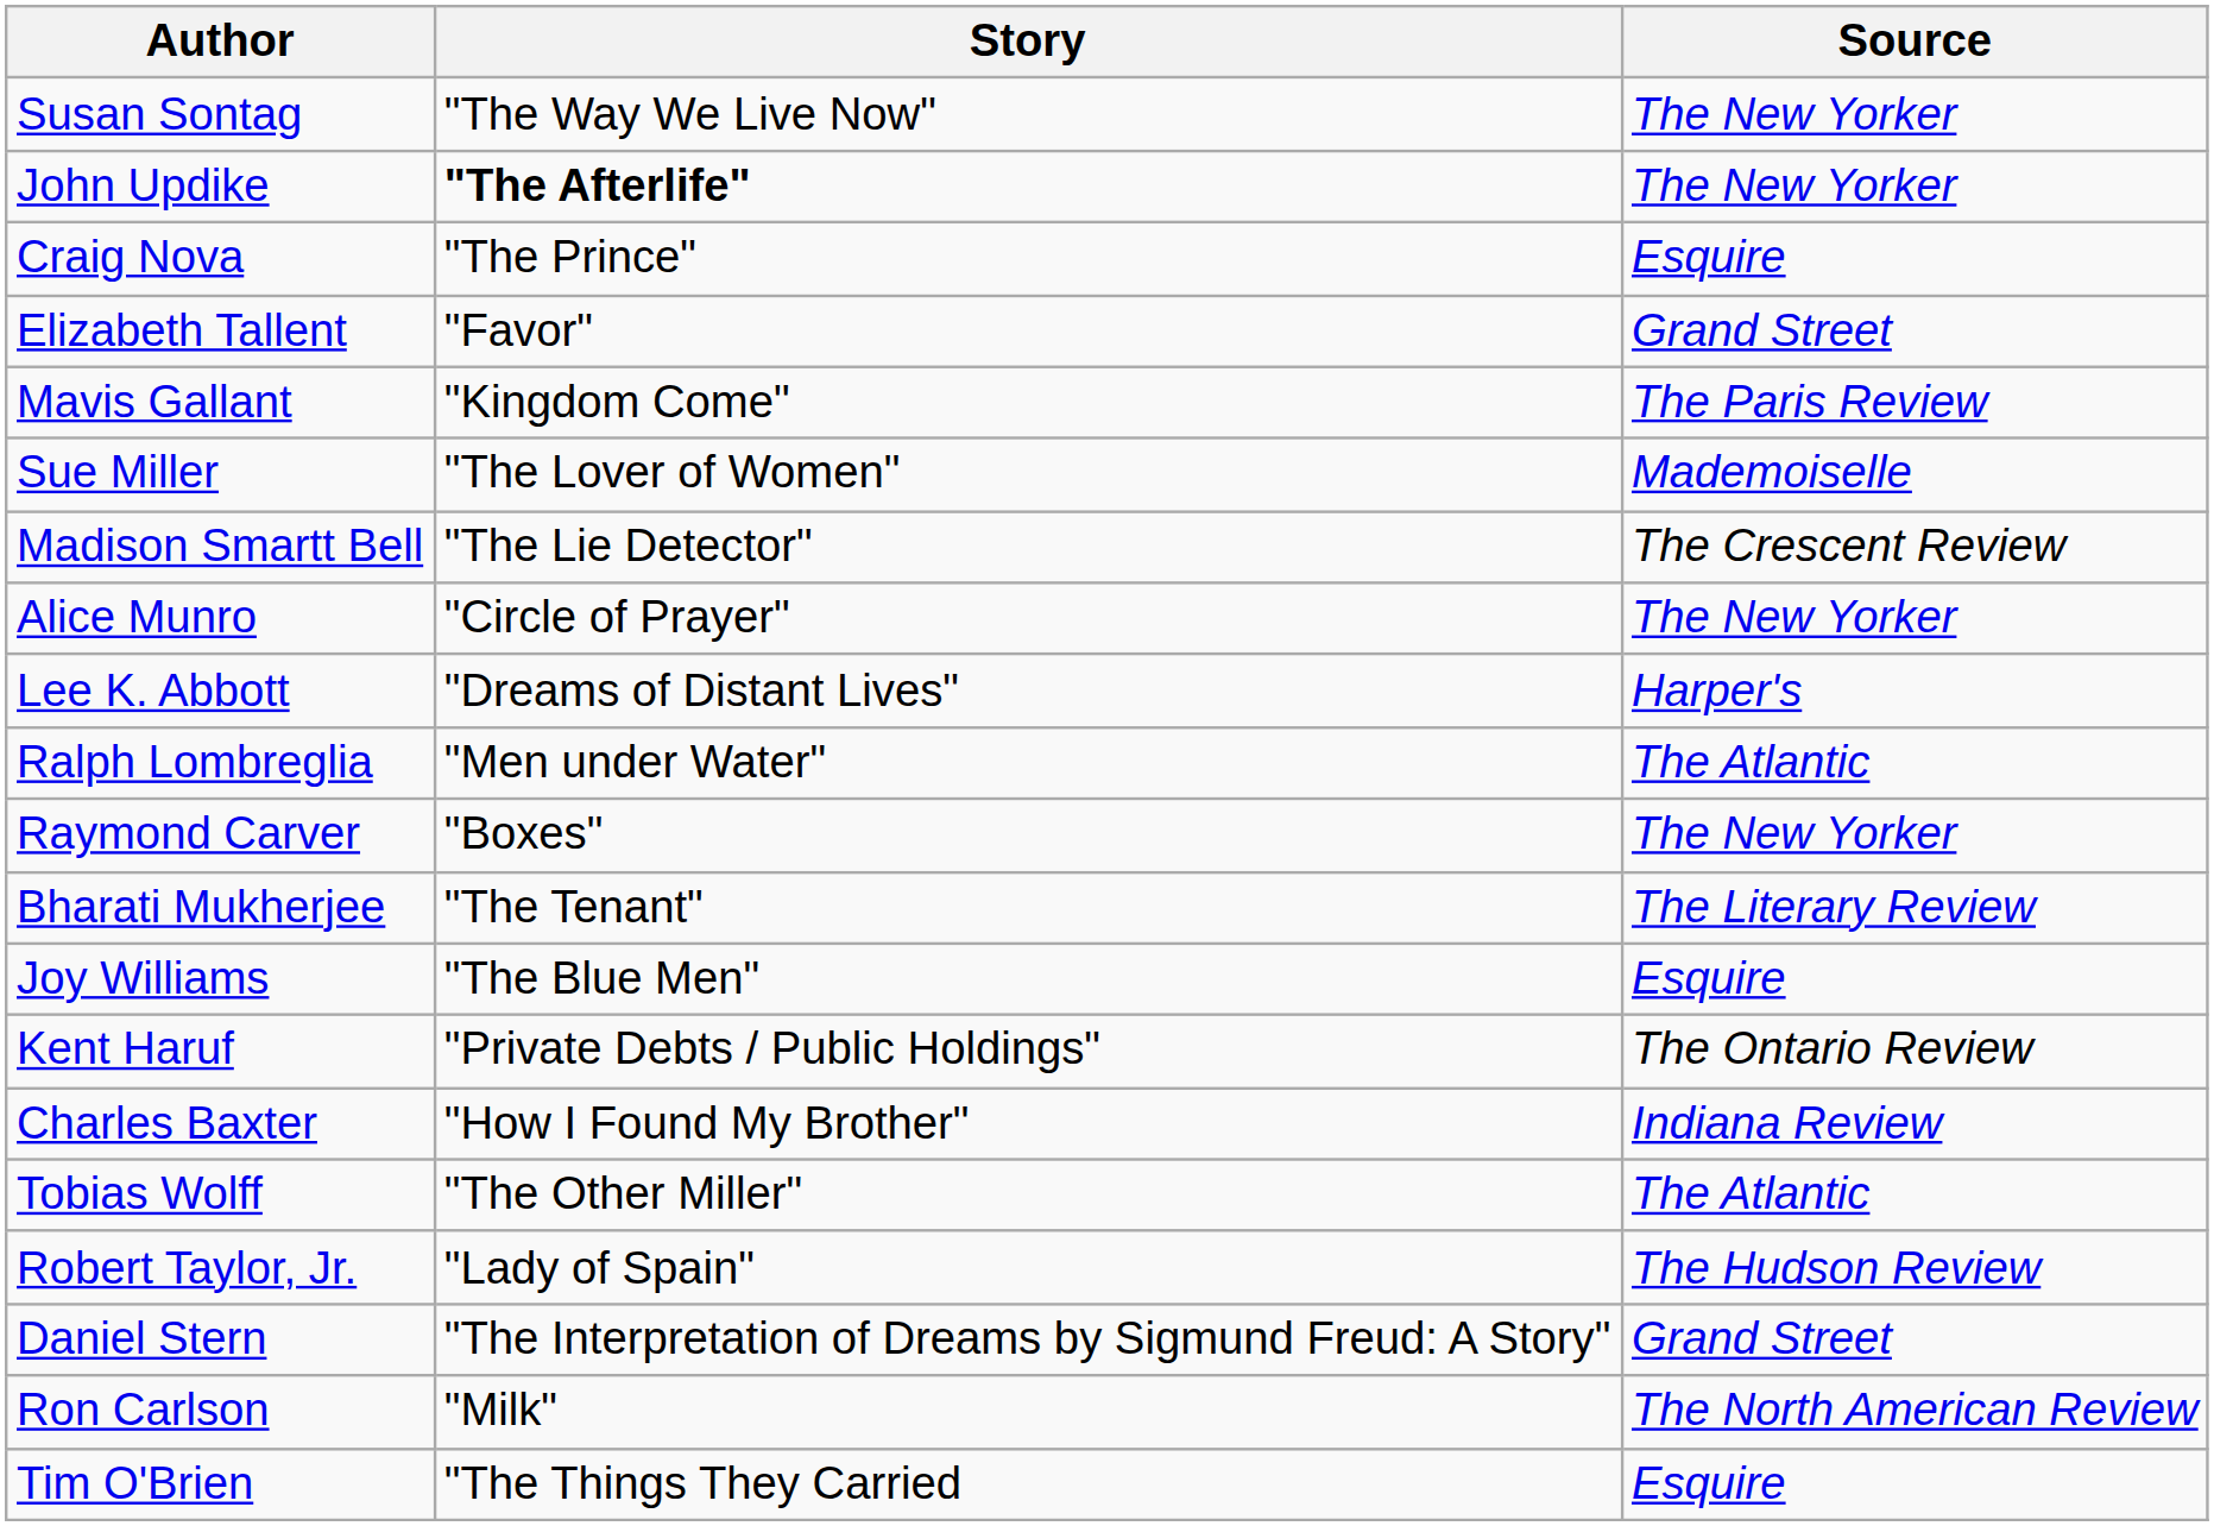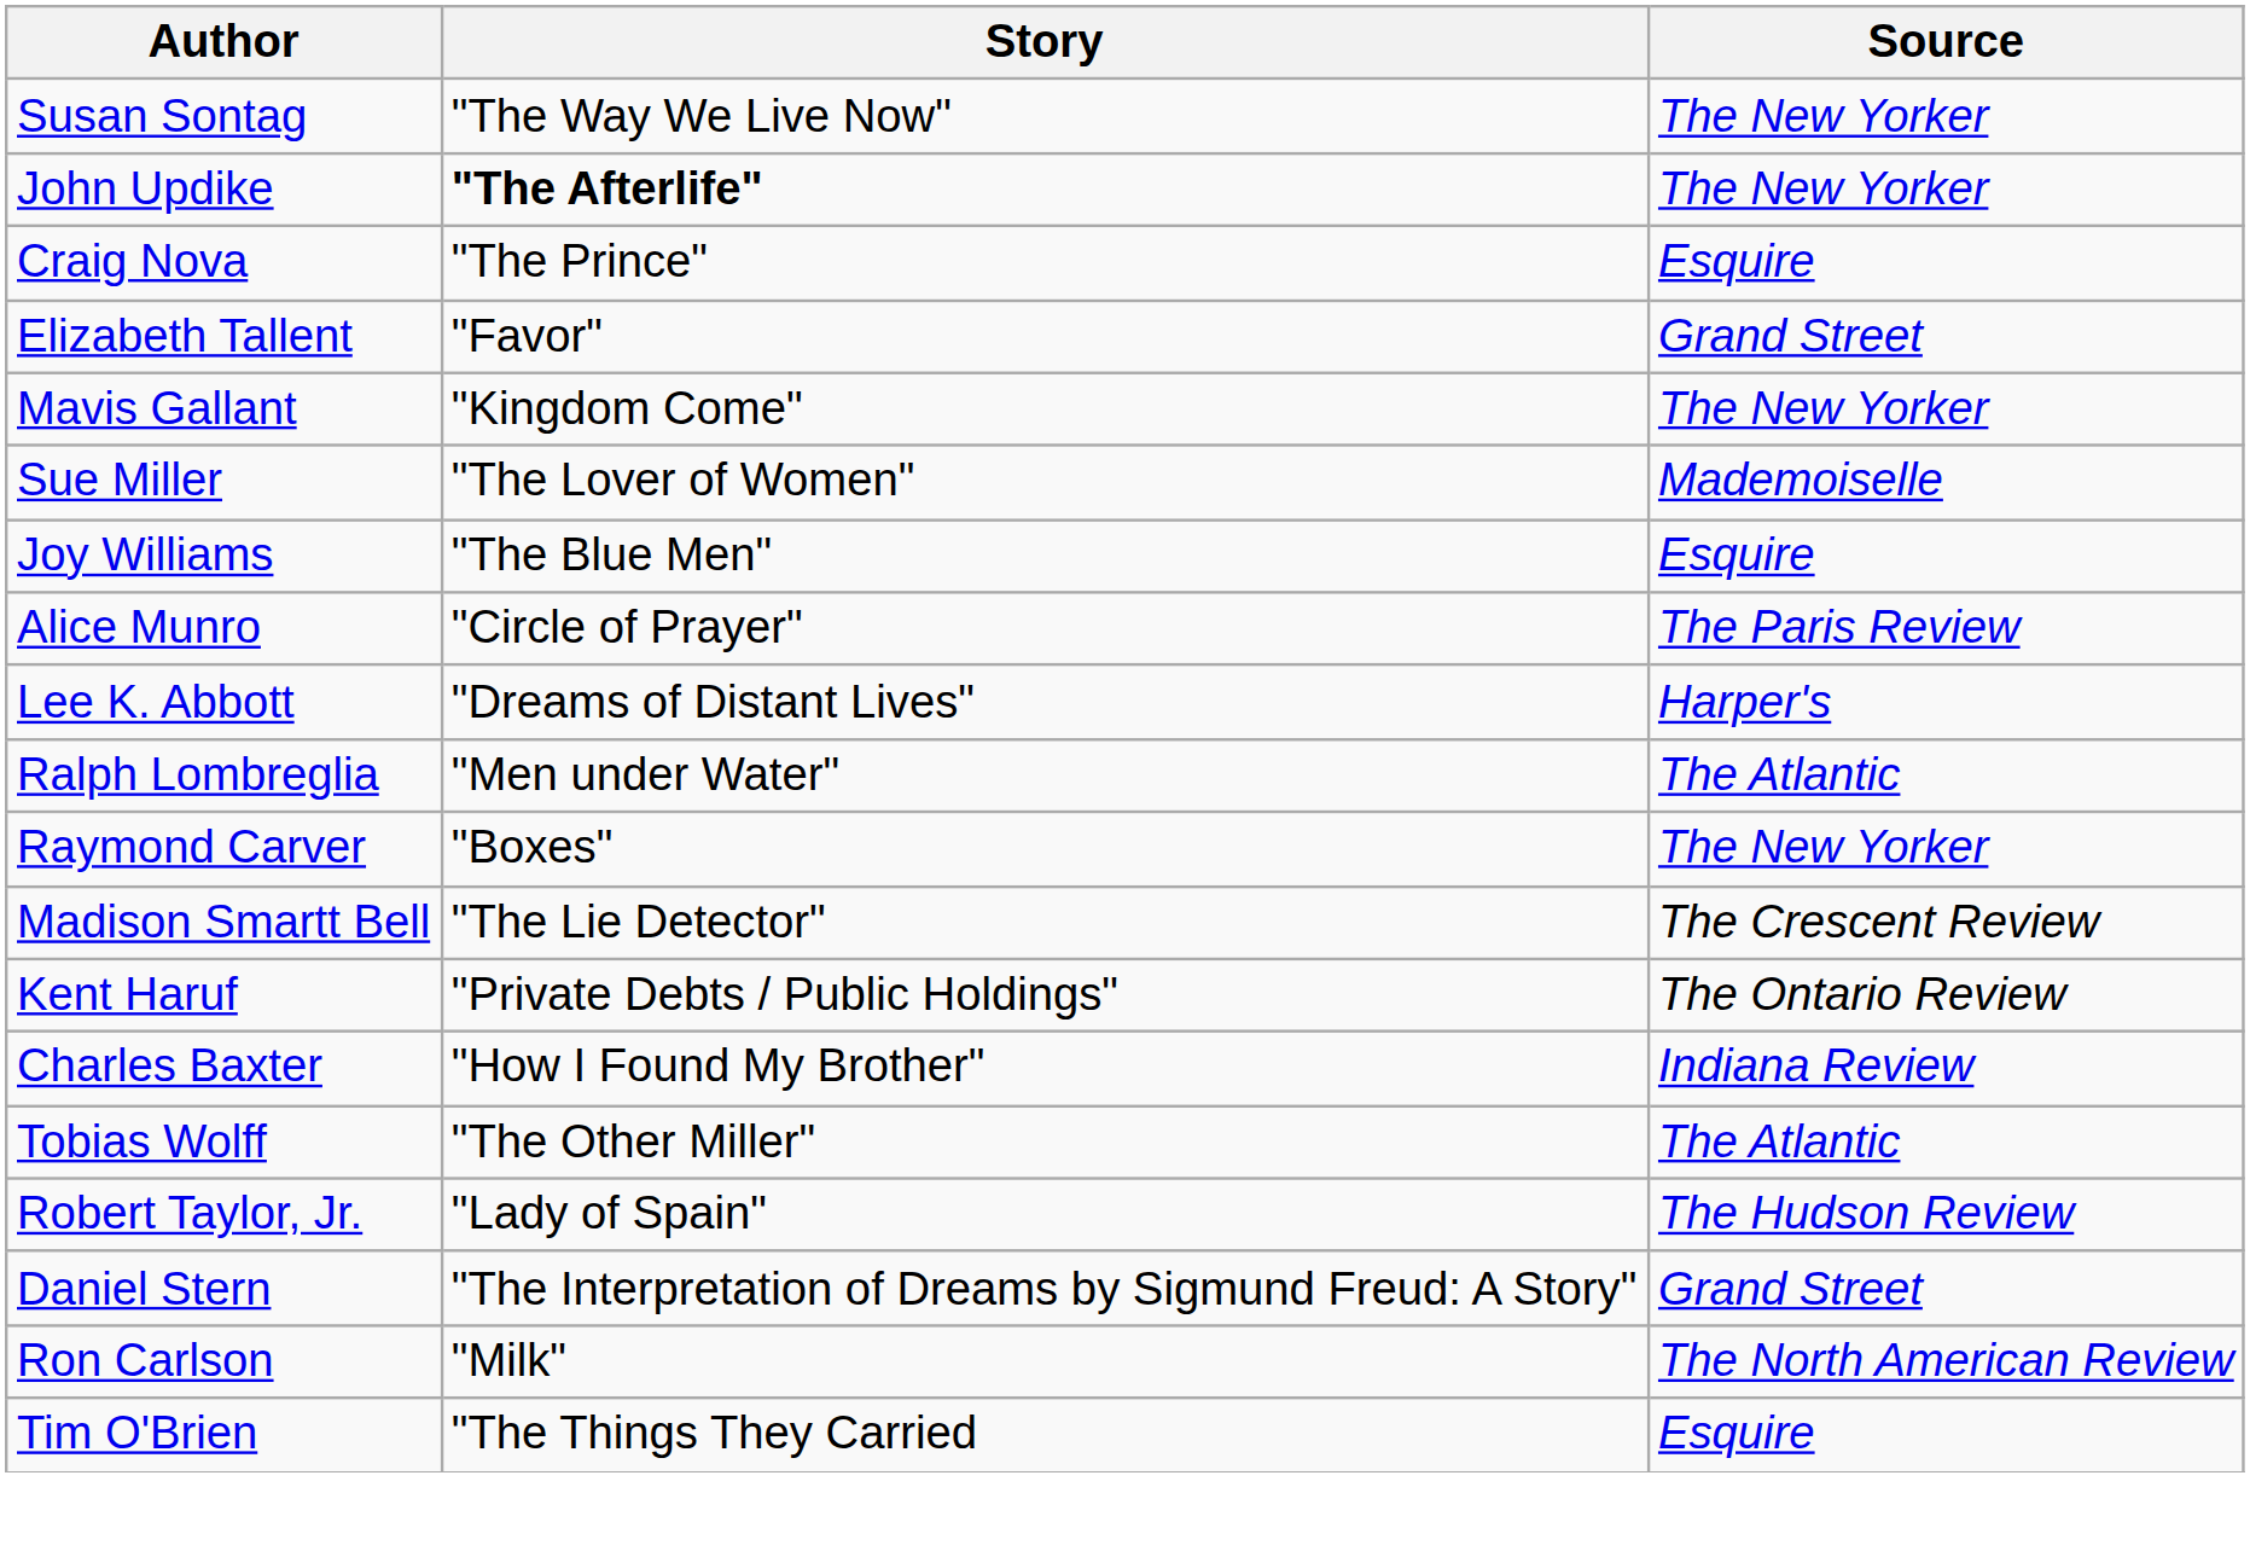Mavis Gallant | Source: The Paris Review -> The New Yorker
rows swapped: Madison Smartt Bell <-> Joy Williams
Alice Munro | Source: The New Yorker -> The Paris Review
- row: Bharati Mukherjee | "The Tenant" | The Literary Review
